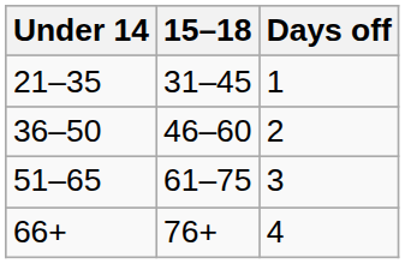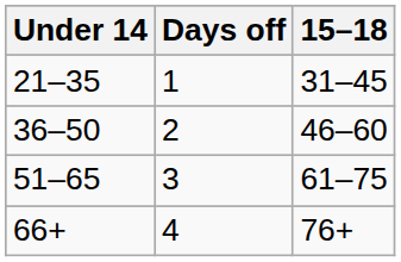columns swapped: 15–18 <-> Days off
